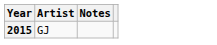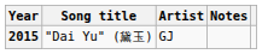+ column: Song title | "Dai Yu" (黛玉)
